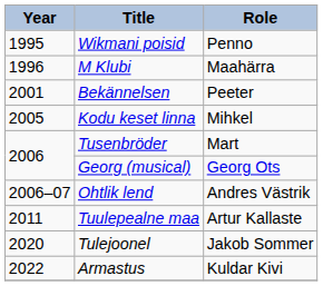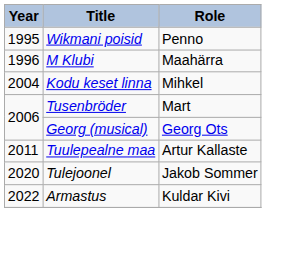- row: 2001 | Bekännelsen | Peeter
Kodu keset linna | Year: 2005 -> 2004
- row: 2006–07 | Ohtlik lend | Andres Västrik
